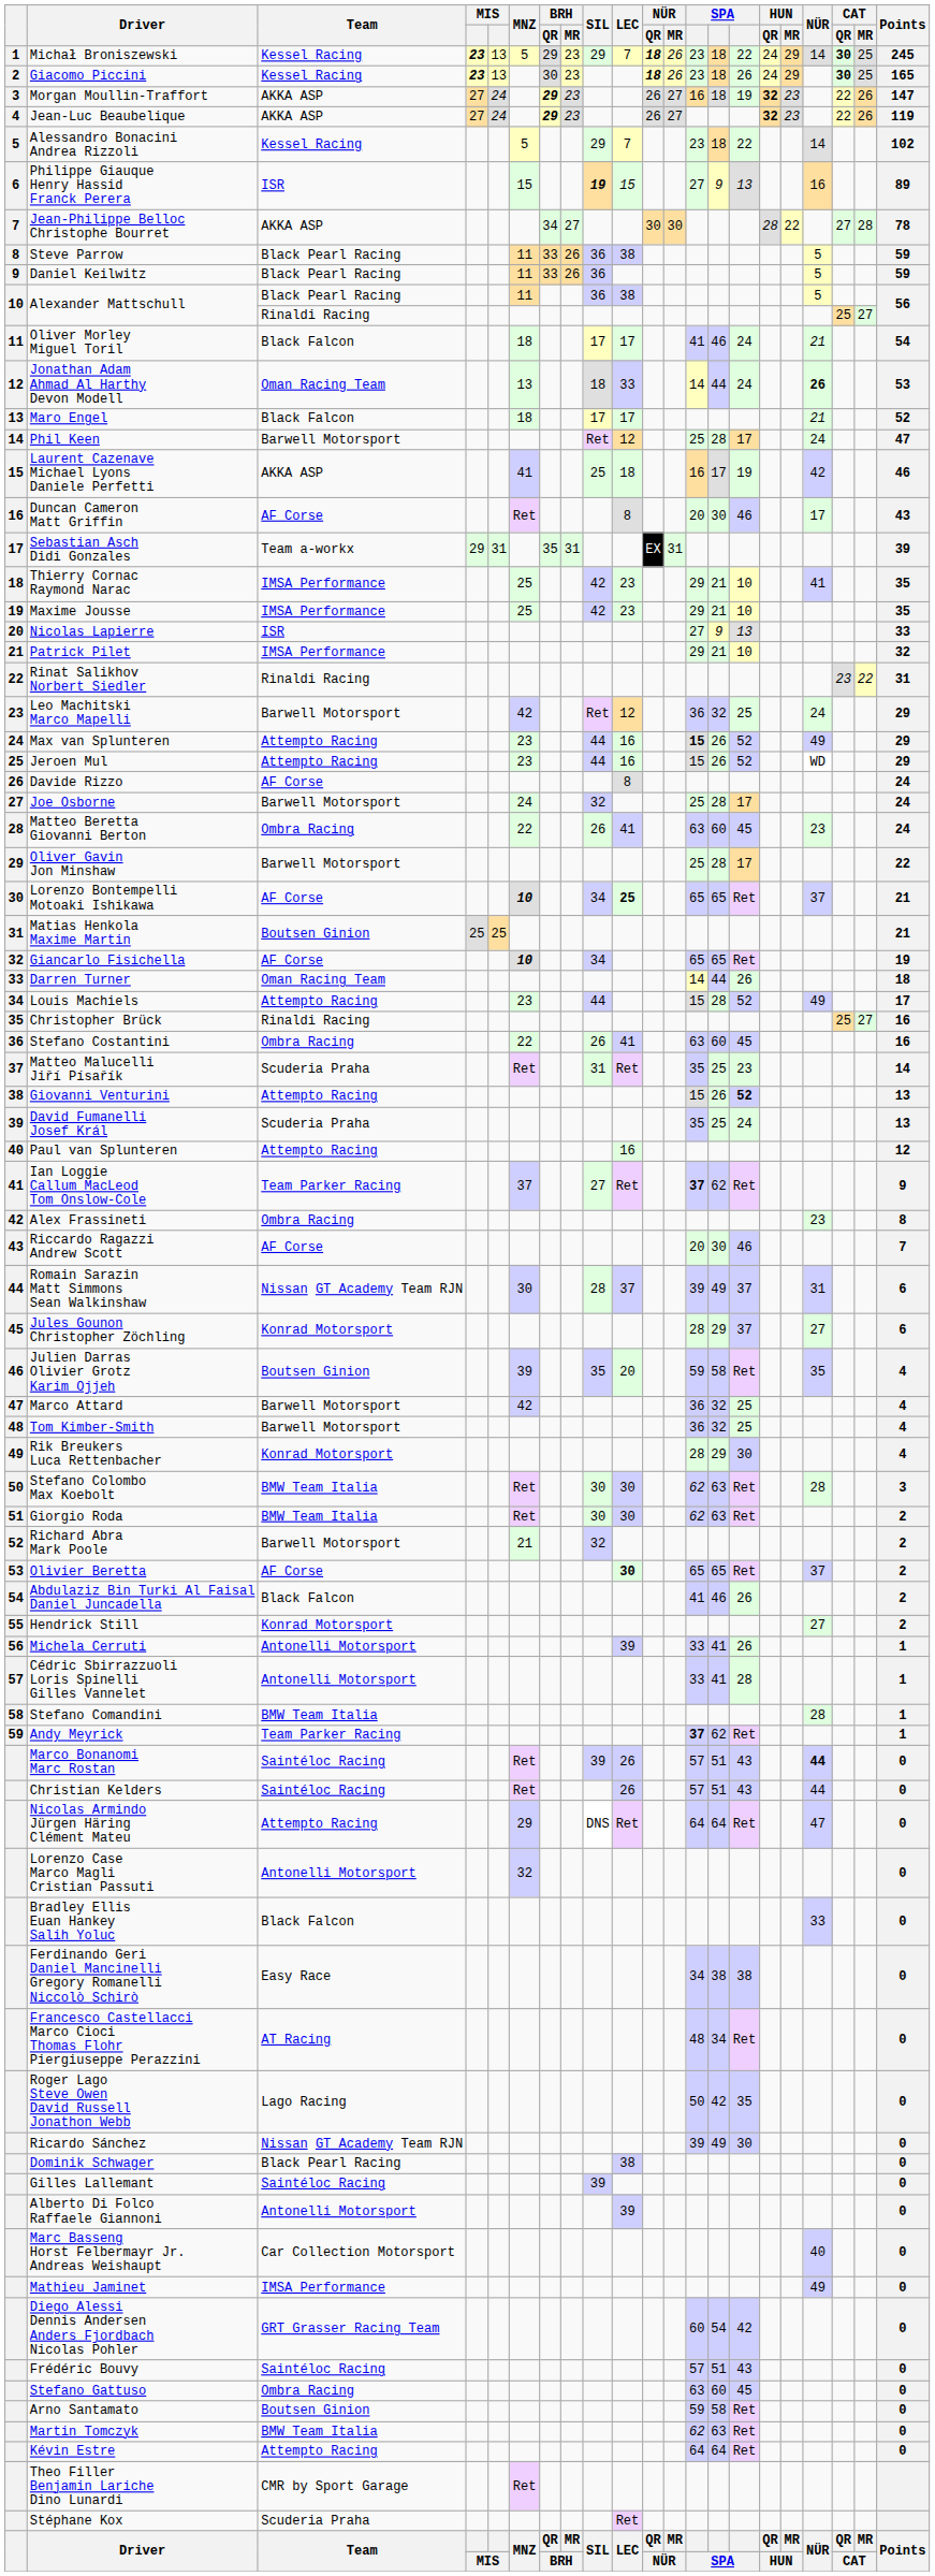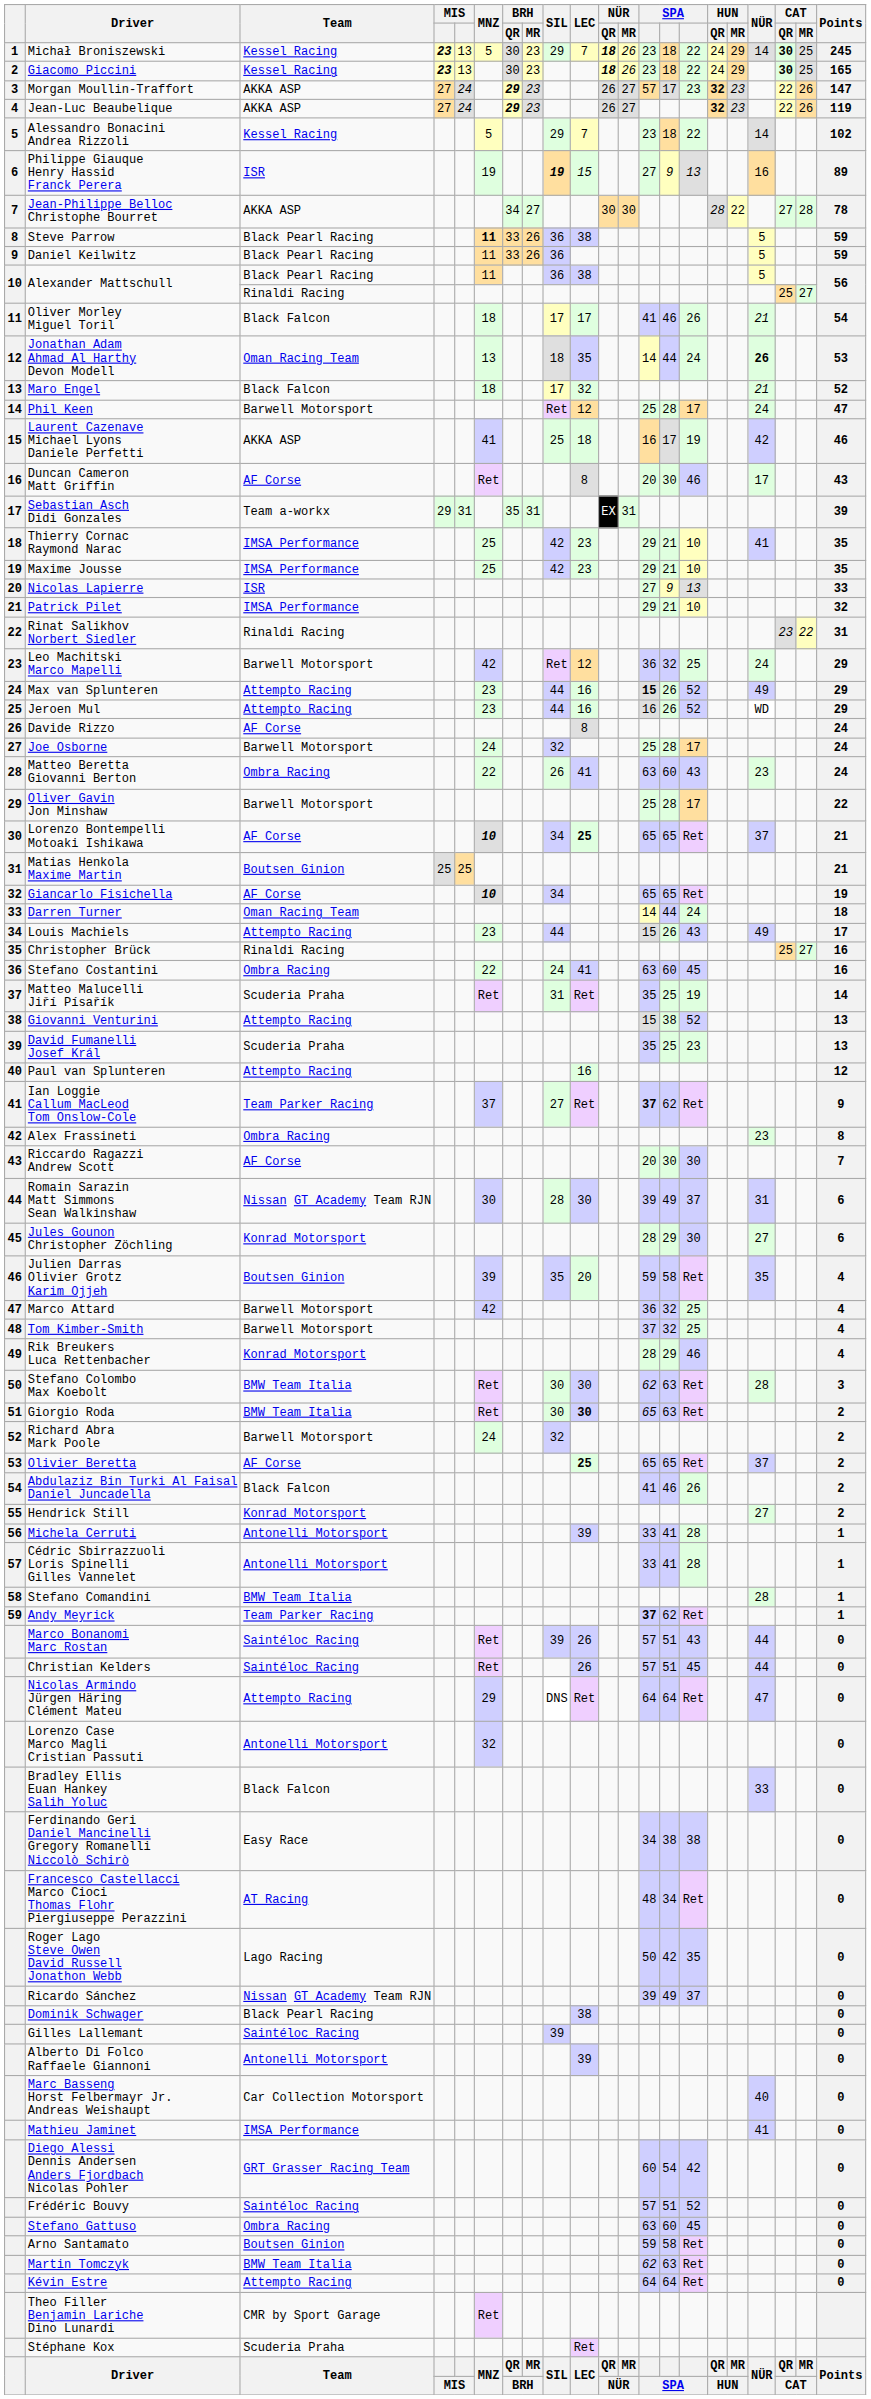Michał Broniszewski | BRH / QR: 29 -> 30
Giacomo Piccini | column 15: 26 -> 22
Morgan Moullin-Traffort | column 13: 16 -> 57
Morgan Moullin-Traffort | column 14: 18 -> 17
Morgan Moullin-Traffort | column 15: 19 -> 23
Philippe Giauque Henry Hassid Franck Perera | MNZ: 15 -> 19
Steve Parrow | MNZ: normal -> bold
Oliver Morley Miguel Toril | column 15: 24 -> 26
Jonathan Adam Ahmad Al Harthy Devon Modell | LEC: 33 -> 35
Maro Engel | LEC: 17 -> 32
Jeroen Mul | column 13: 15 -> 16
Matteo Beretta Giovanni Berton | column 15: 45 -> 43
Darren Turner | column 15: 26 -> 24
Louis Machiels | column 14: 28 -> 26
Louis Machiels | column 15: 52 -> 43
Stefano Costantini | SIL: 26 -> 24
Matteo Malucelli Jiří Písařík | column 15: 23 -> 19
Giovanni Venturini | column 14: 26 -> 38
Giovanni Venturini | column 15: bold -> normal
David Fumanelli Josef Král | column 15: 24 -> 23
Riccardo Ragazzi Andrew Scott | column 15: 46 -> 30
Romain Sarazin Matt Simmons Sean Walkinshaw | LEC: 37 -> 30
Jules Gounon Christopher Zöchling | column 15: 37 -> 30
Tom Kimber-Smith | column 13: 36 -> 37
Rik Breukers Luca Rettenbacher | column 15: 30 -> 46
Giorgio Roda | LEC: normal -> bold
Giorgio Roda | column 13: 62 -> 65
Richard Abra Mark Poole | MNZ: 21 -> 24
Olivier Beretta | LEC: 30 -> 25
Michela Cerruti | column 15: 26 -> 28
Marco Bonanomi Marc Rostan | NÜR: bold -> normal
Christian Kelders | column 15: 43 -> 45
Ricardo Sánchez | column 15: 30 -> 37
Mathieu Jaminet | NÜR: 49 -> 41
Frédéric Bouvy | column 15: 43 -> 52
